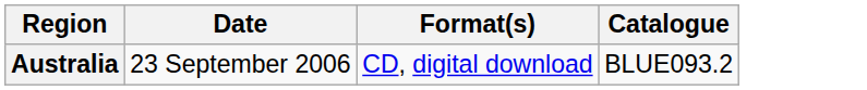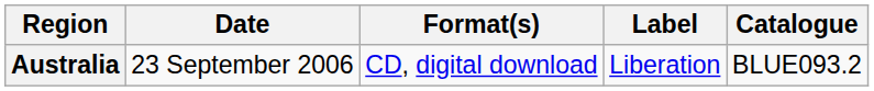+ column: Label | Liberation
